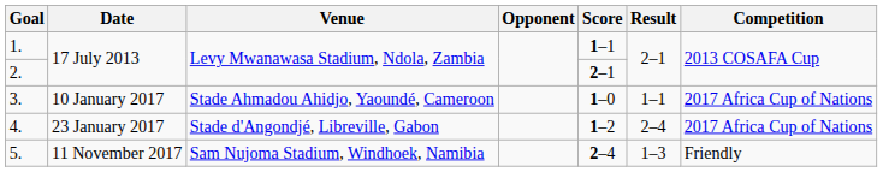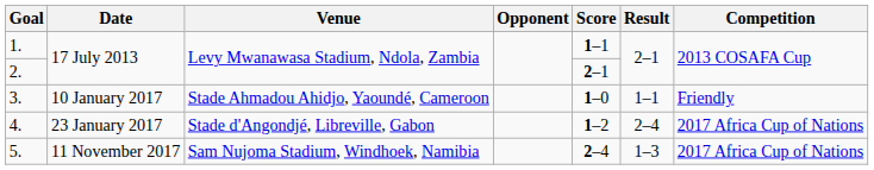3. | Competition: 2017 Africa Cup of Nations -> Friendly
5. | Competition: Friendly -> 2017 Africa Cup of Nations
